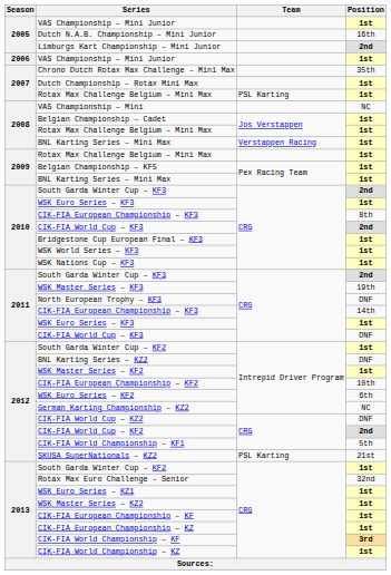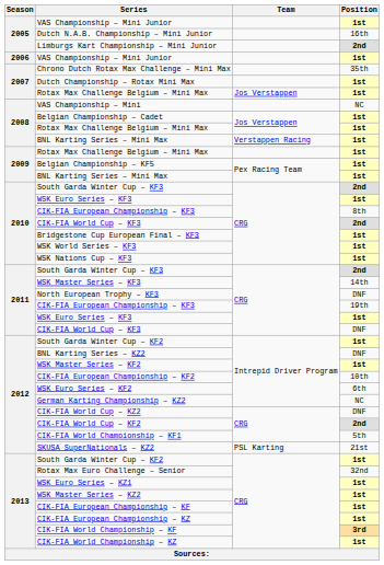2007 / Rotax Max Challenge Belgium – Mini Max | Team: PSL Karting -> Jos Verstappen
WSK Master Series – KF3 | Position: 19th -> 14th
2011 / CIK-FIA European Championship – KF3 | Position: 14th -> 19th
